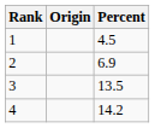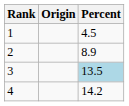2 | Percent: 6.9 -> 8.9
3 | Percent: no background -> lightblue background
